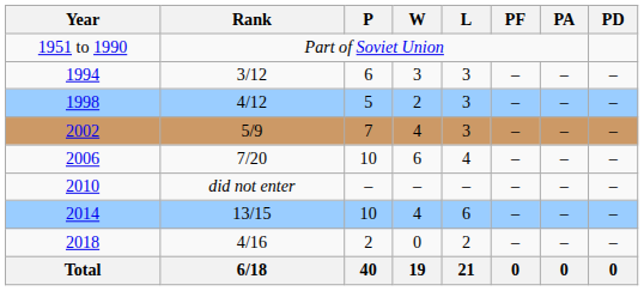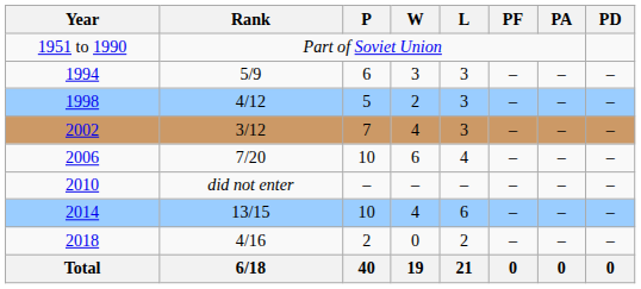1994 | Rank: 3/12 -> 5/9
2002 | Rank: 5/9 -> 3/12
